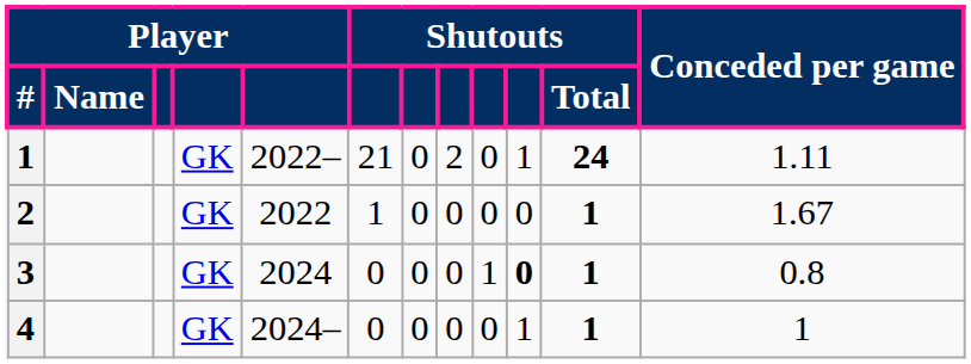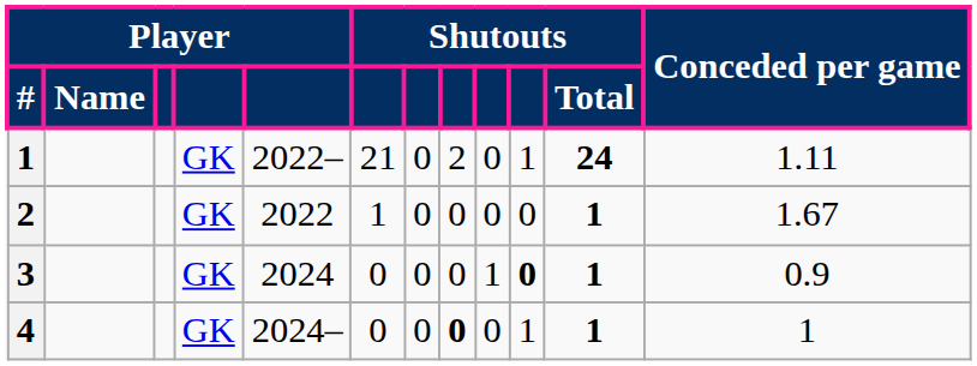3 | Conceded per game: 0.8 -> 0.9
4 | column 8: normal -> bold
